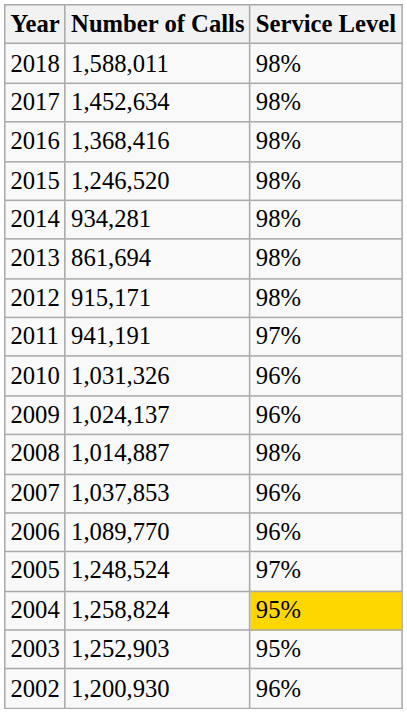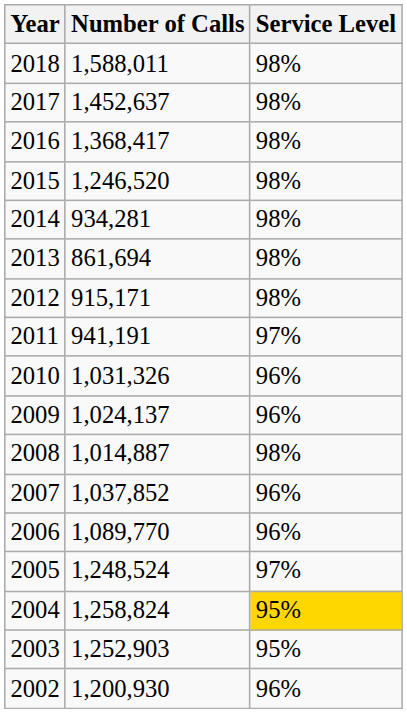2017 | Number of Calls: 1,452,634 -> 1,452,637
2016 | Number of Calls: 1,368,416 -> 1,368,417
2007 | Number of Calls: 1,037,853 -> 1,037,852
